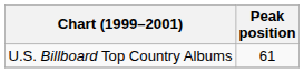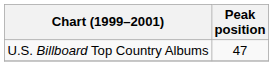U.S. Billboard Top Country Albums | Peak position: 61 -> 47
